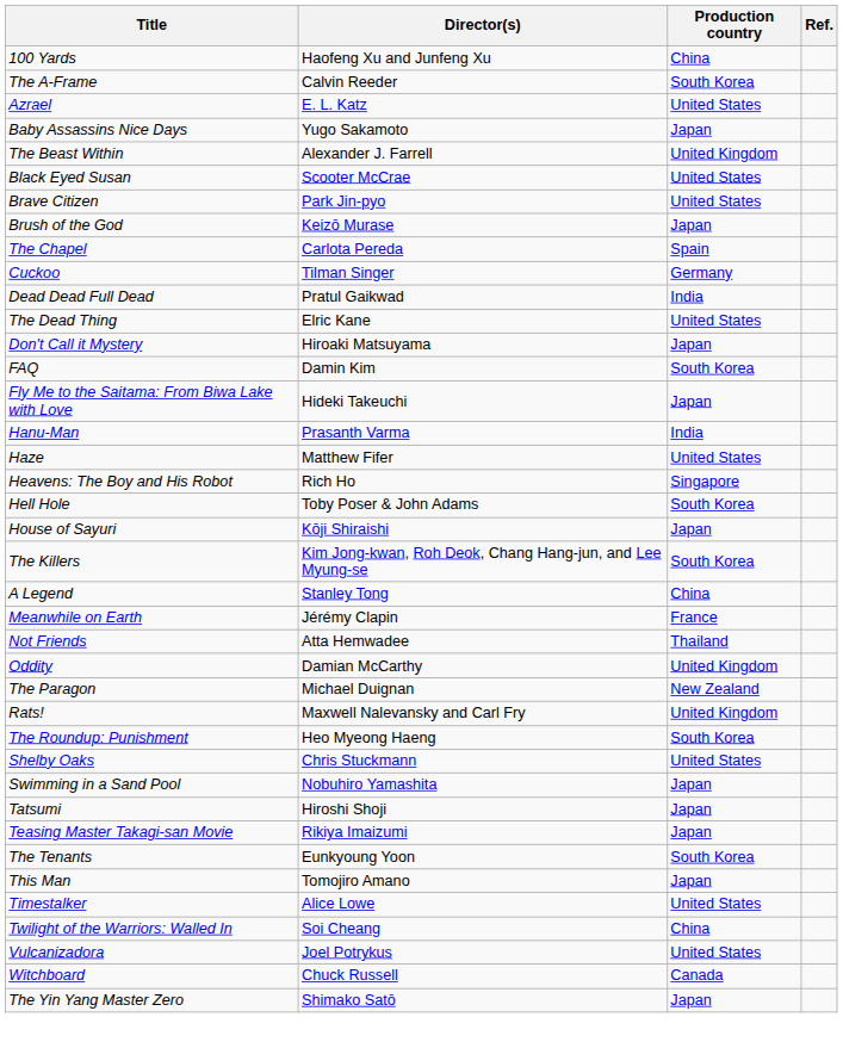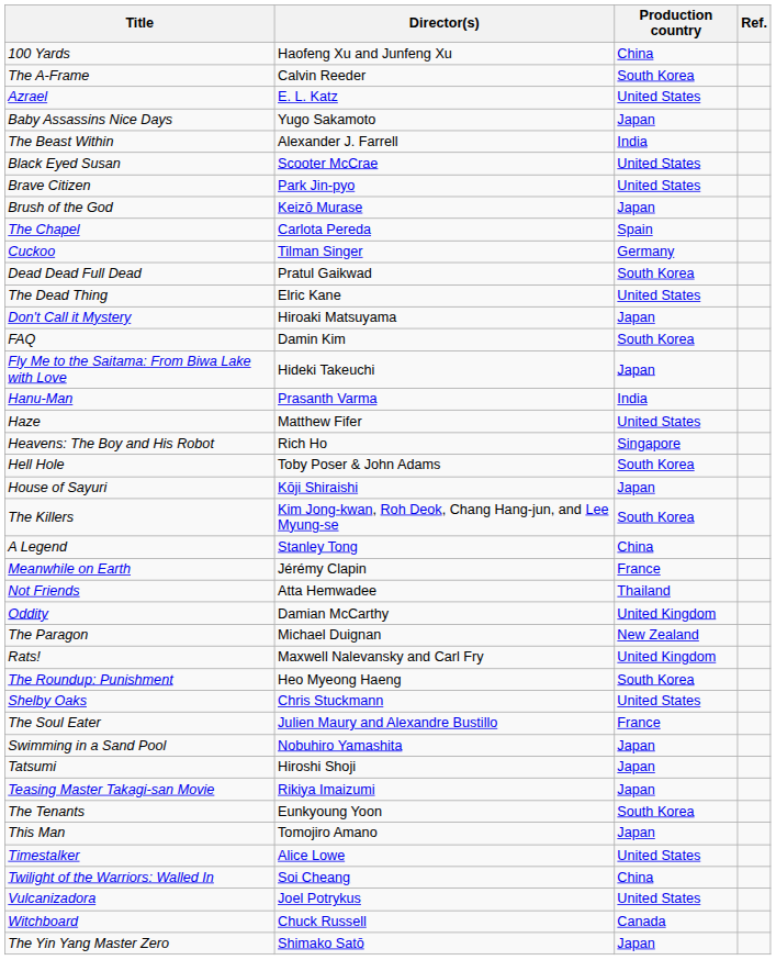The Beast Within | Production country: United Kingdom -> India
Dead Dead Full Dead | Production country: India -> South Korea
+ row: The Soul Eater | Julien Maury and Alexandre Bustillo | France
